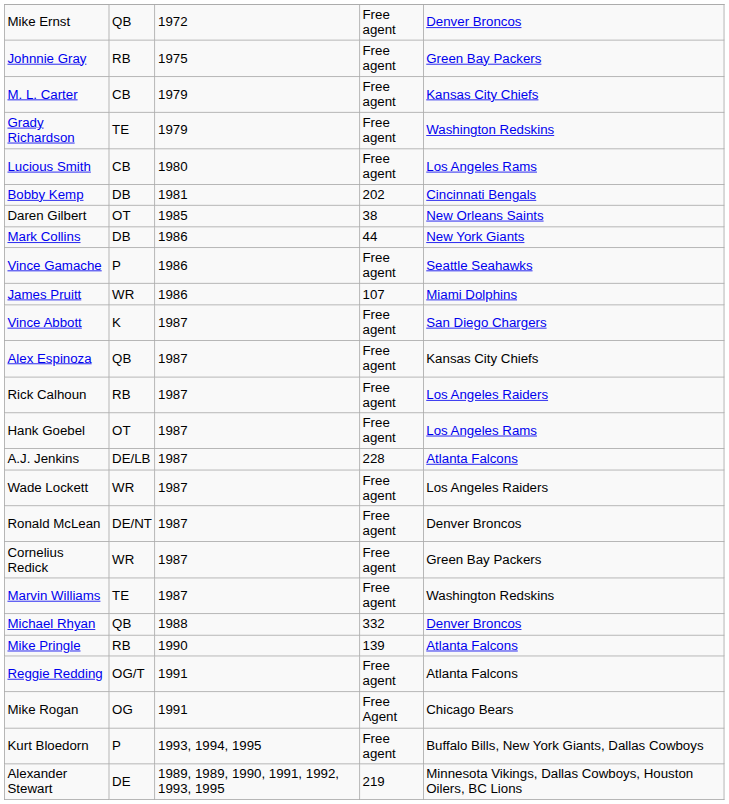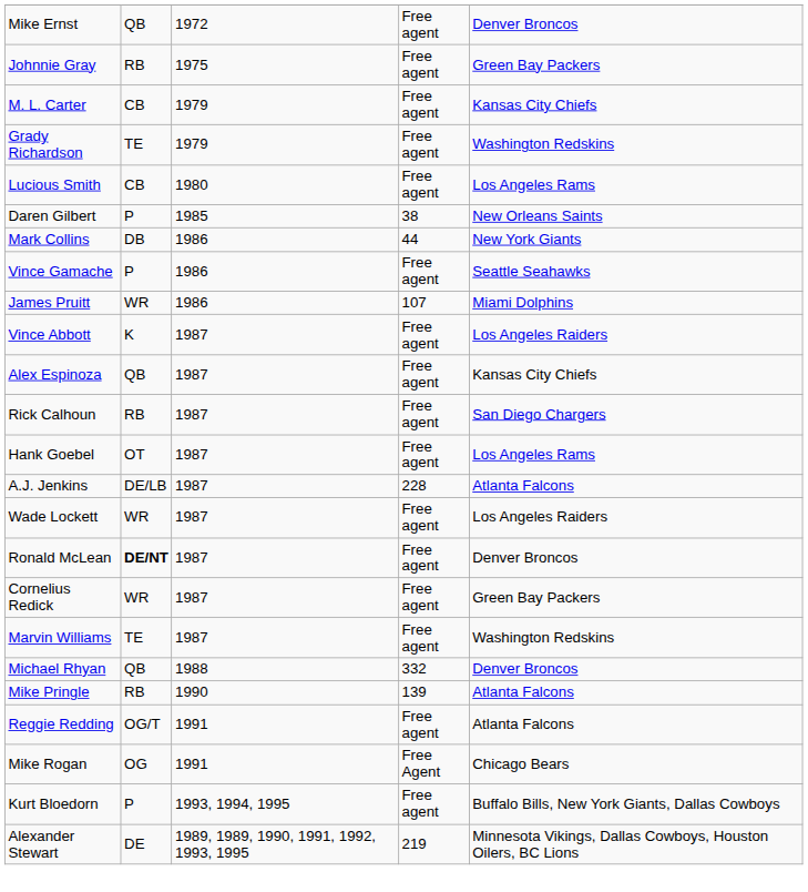- row: Bobby Kemp | DB | 1981 | 202 | Cincinnati Bengals
Daren Gilbert | column 2: OT -> P
Vince Abbott | column 5: San Diego Chargers -> Los Angeles Raiders
Rick Calhoun | column 5: Los Angeles Raiders -> San Diego Chargers
Ronald McLean | column 2: normal -> bold
